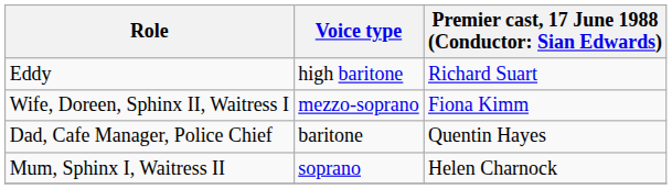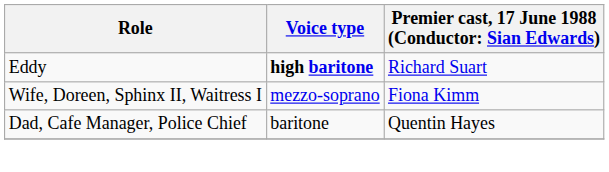Eddy | Voice type: normal -> bold
- row: Mum, Sphinx I, Waitress II | soprano | Helen Charnock
